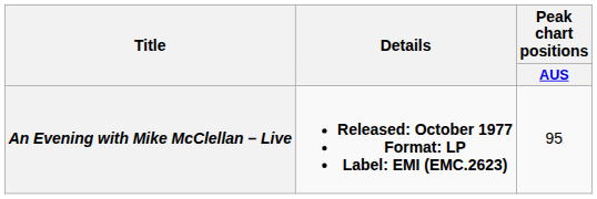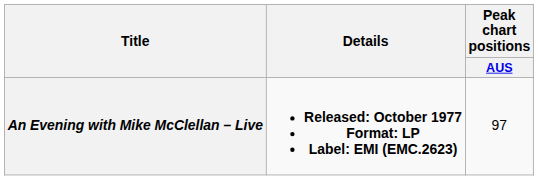An Evening with Mike McClellan – Live | Peak chart positions / AUS: 95 -> 97
